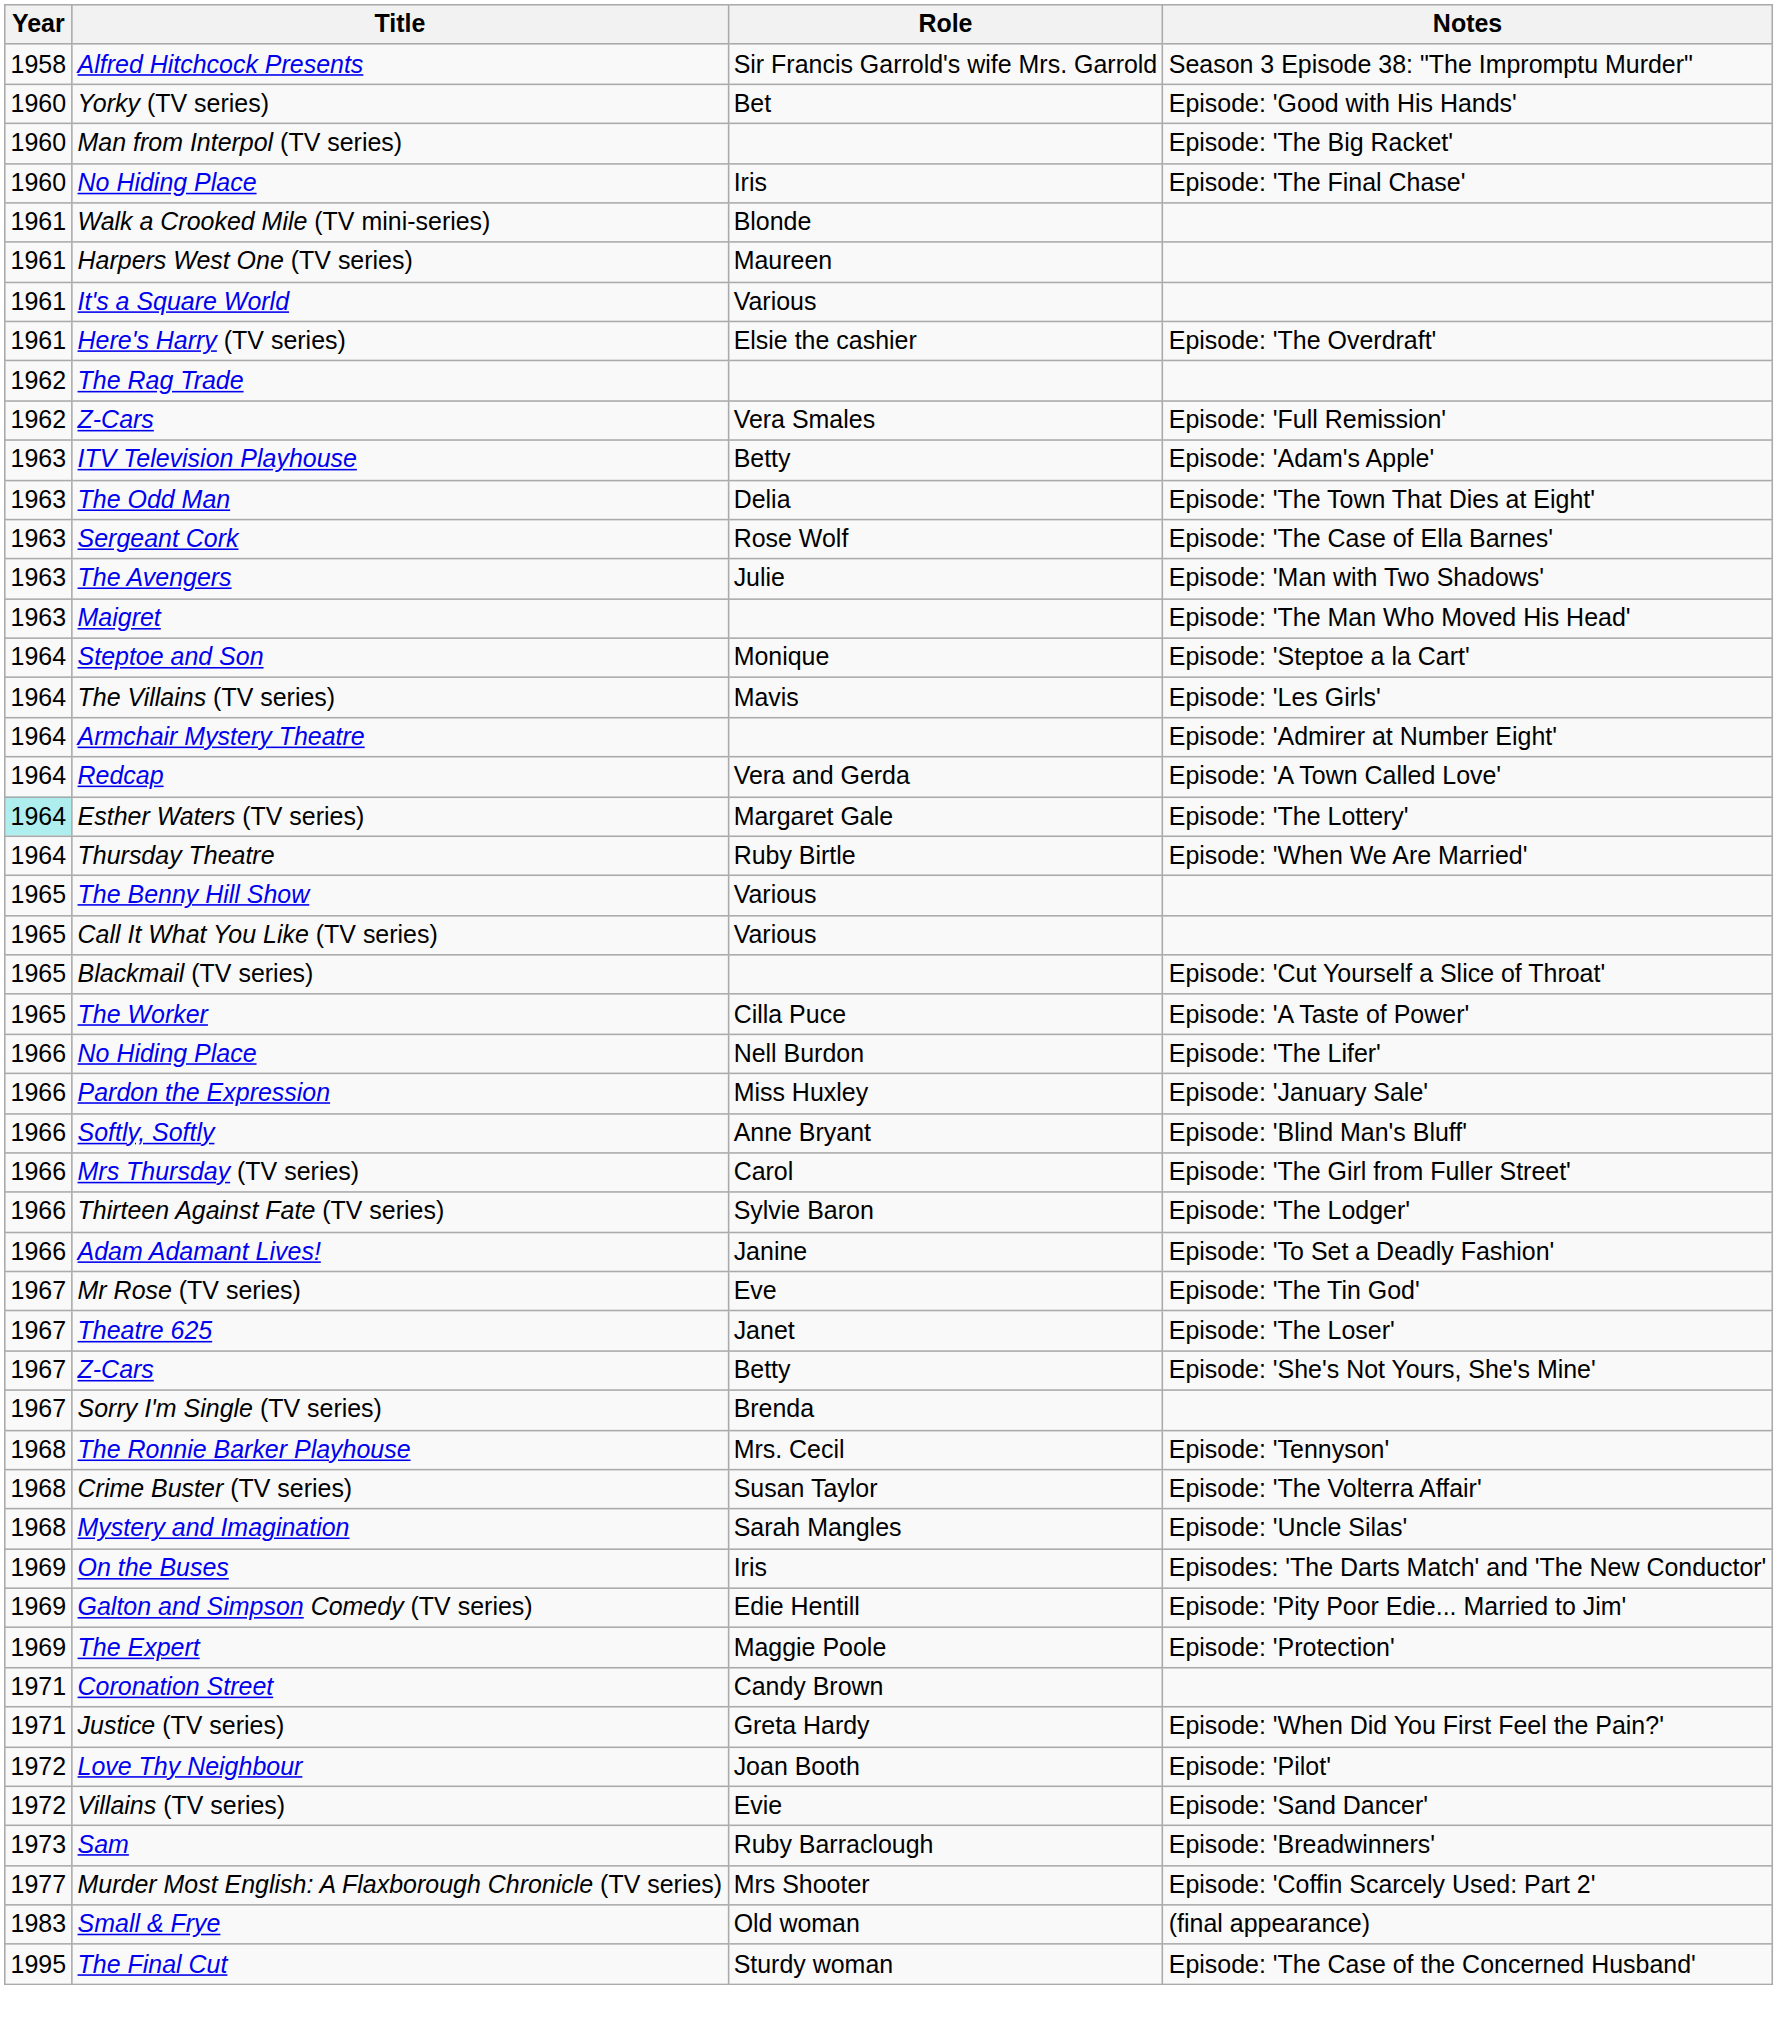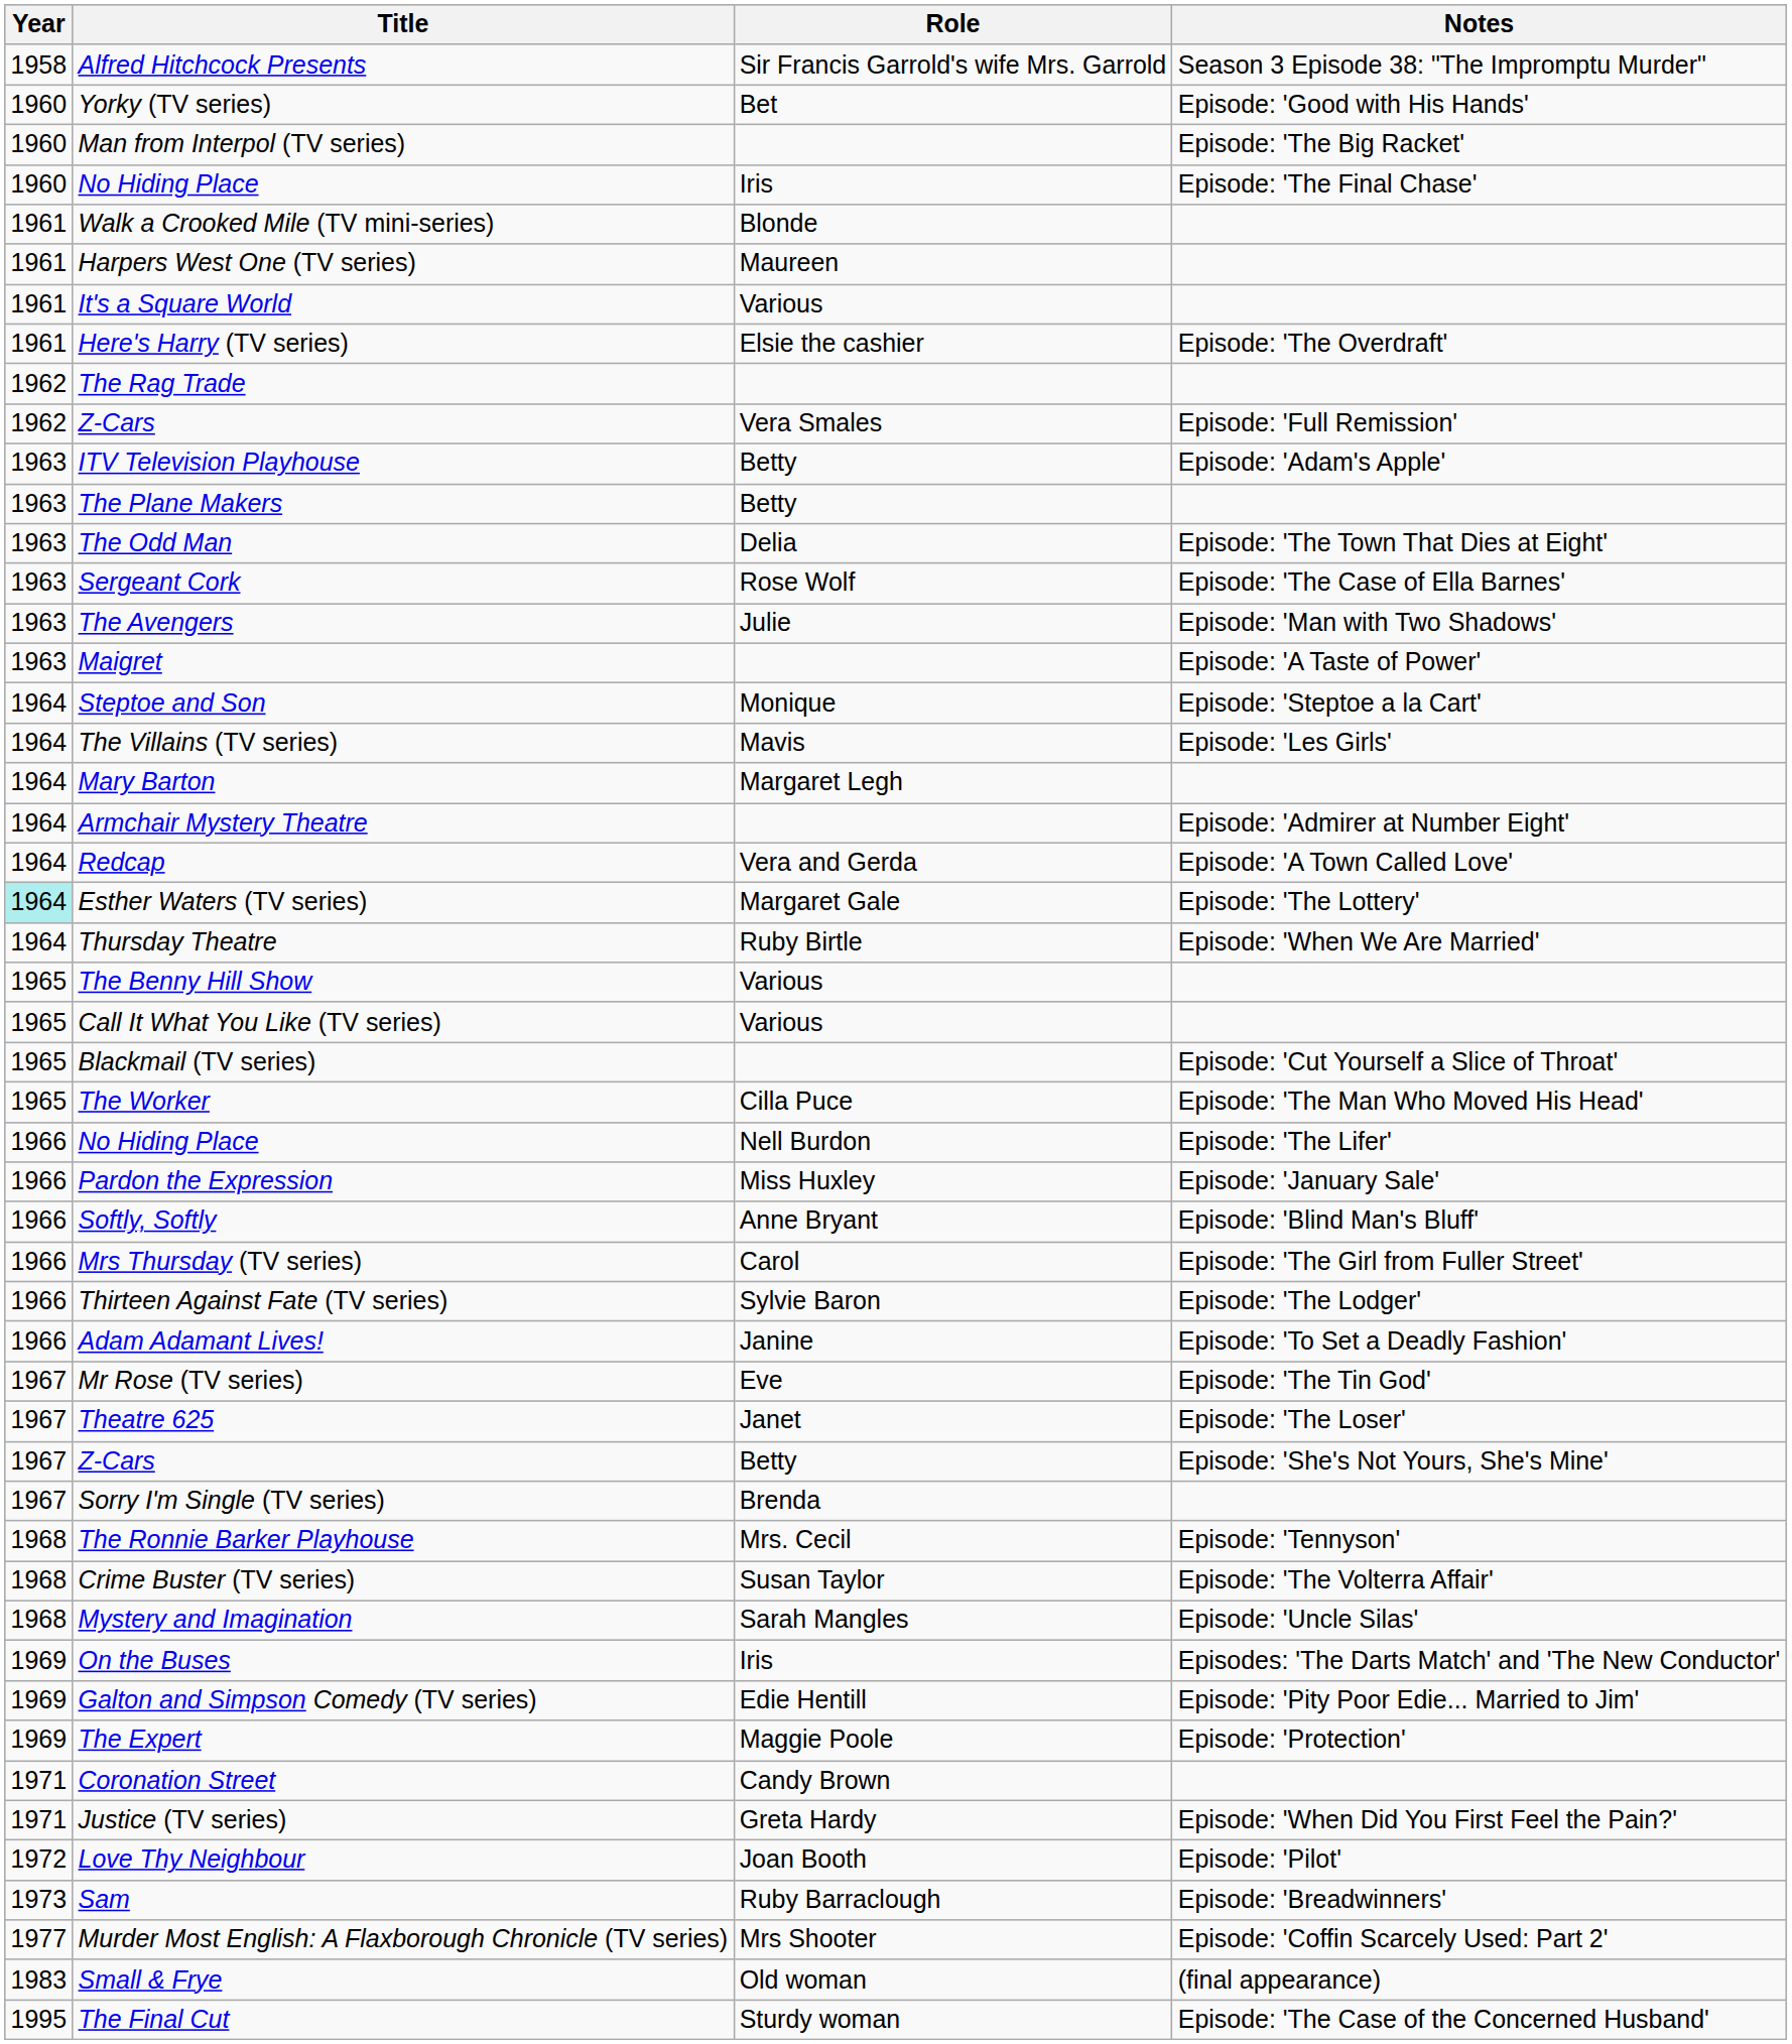+ row: 1963 | The Plane Makers | Betty
Maigret | Notes: Episode: 'The Man Who Moved His Head' -> Episode: 'A Taste of Power'
+ row: 1964 | Mary Barton | Margaret Legh
The Worker | Notes: Episode: 'A Taste of Power' -> Episode: 'The Man Who Moved His Head'
- row: 1972 | Villains (TV series) | Evie | Episode: 'Sand Dancer'
